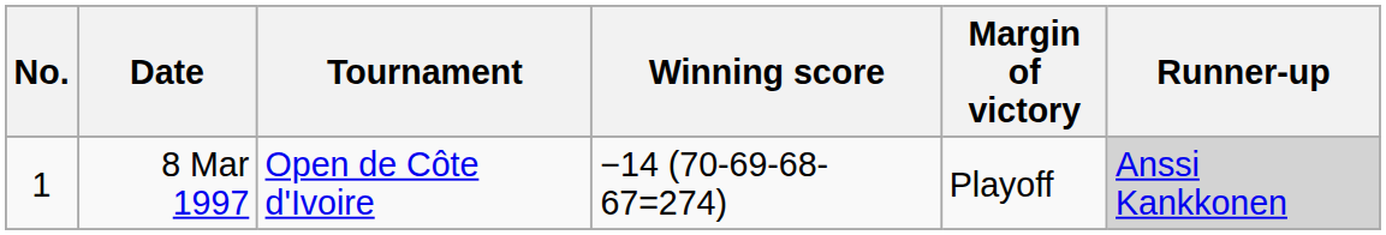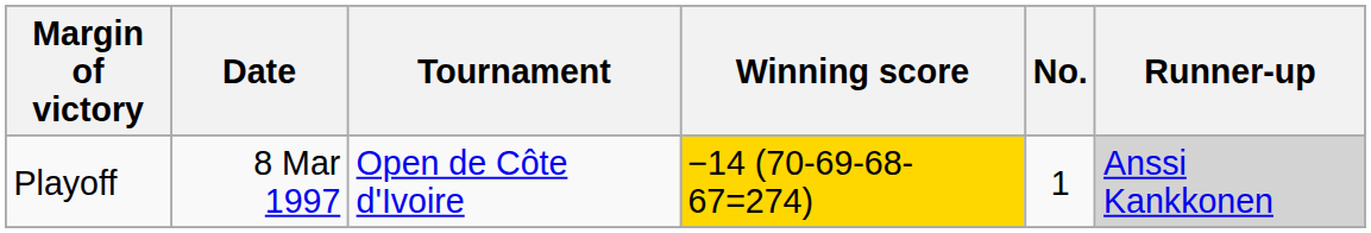columns swapped: No. <-> Margin of victory
8 Mar 1997 | Winning score: no background -> gold background
